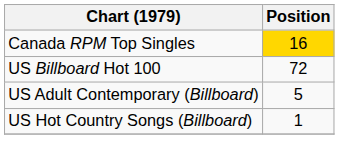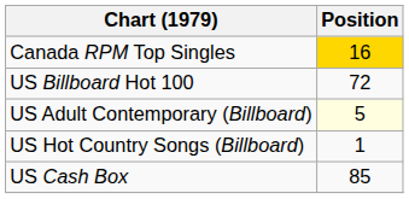US Adult Contemporary (Billboard) | Position: no background -> lightyellow background
+ row: US Cash Box | 85
